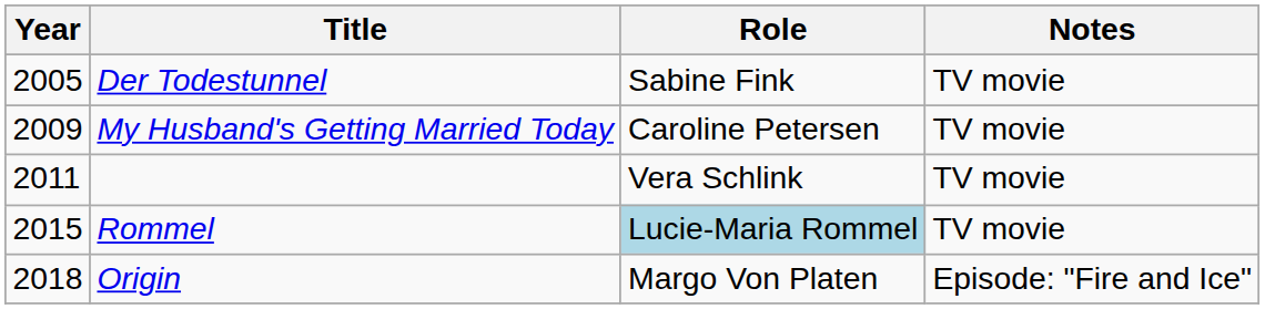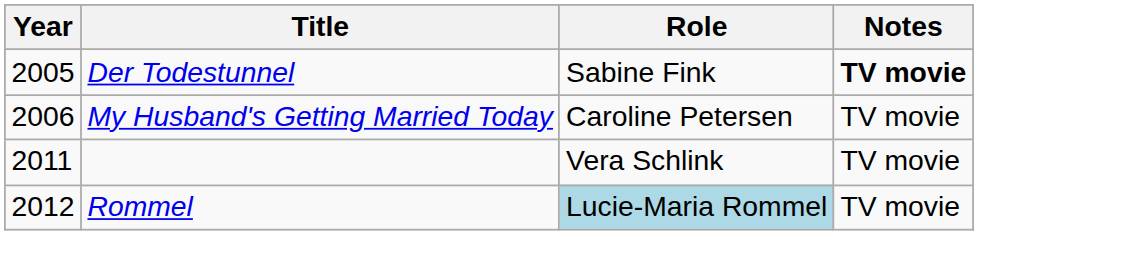Der Todestunnel | Notes: normal -> bold
My Husband's Getting Married Today | Year: 2009 -> 2006
Rommel | Year: 2015 -> 2012
- row: 2018 | Origin | Margo Von Platen | Episode: "Fire and Ice"
